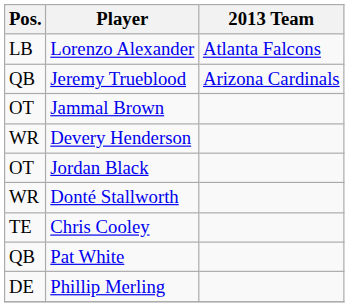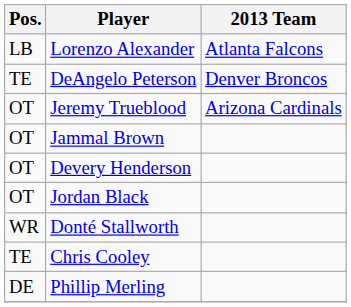+ row: TE | DeAngelo Peterson | Denver Broncos
Jeremy Trueblood | Pos.: QB -> OT
Devery Henderson | Pos.: WR -> OT
- row: QB | Pat White
